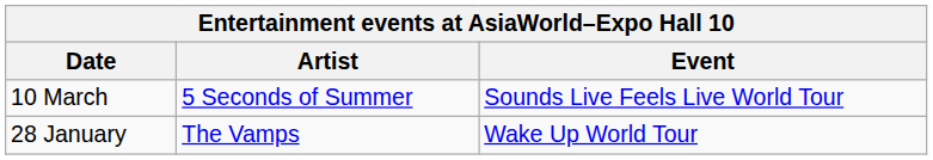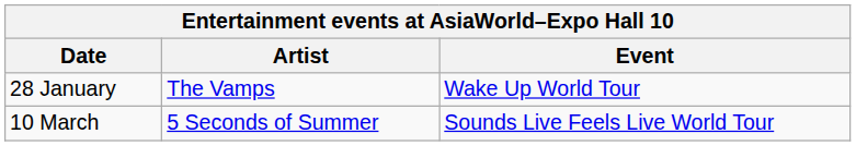rows swapped: 28 January <-> 10 March
